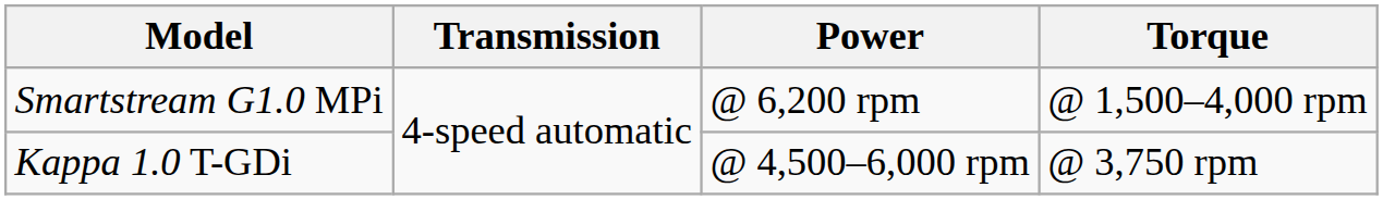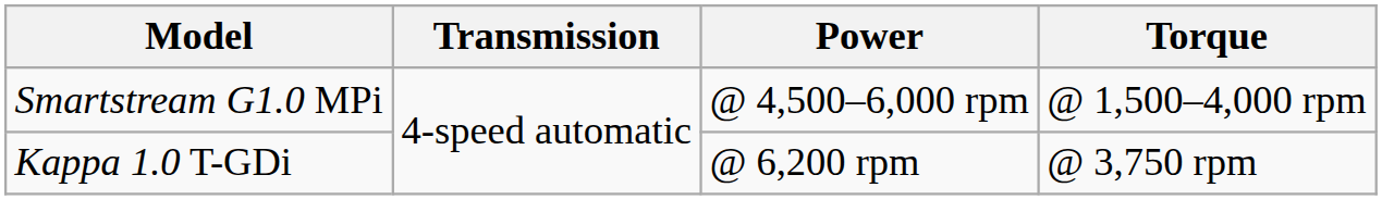Smartstream G1.0 MPi | Power: @ 6,200 rpm -> @ 4,500–6,000 rpm
Kappa 1.0 T-GDi | Power: @ 4,500–6,000 rpm -> @ 6,200 rpm
